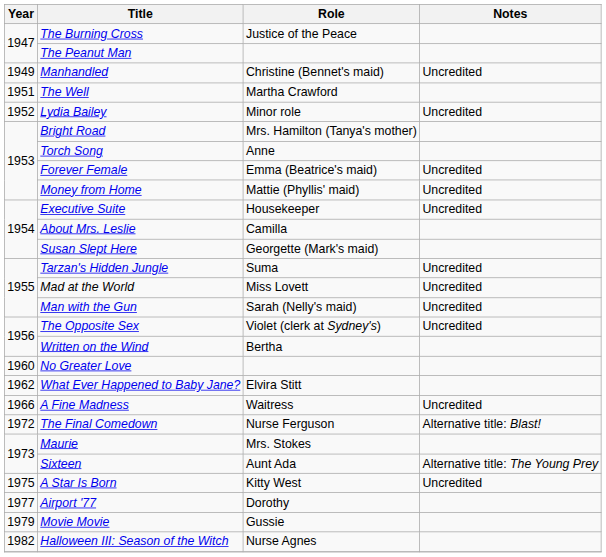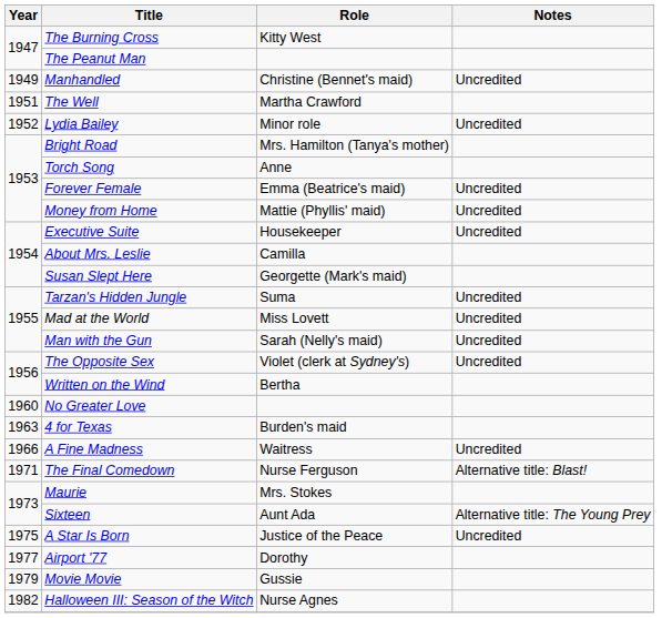The Burning Cross | Role: Justice of the Peace -> Kitty West
- row: 1962 | What Ever Happened to Baby Jane? | Elvira Stitt
+ row: 1963 | 4 for Texas | Burden's maid
The Final Comedown | Year: 1972 -> 1971
A Star Is Born | Role: Kitty West -> Justice of the Peace
